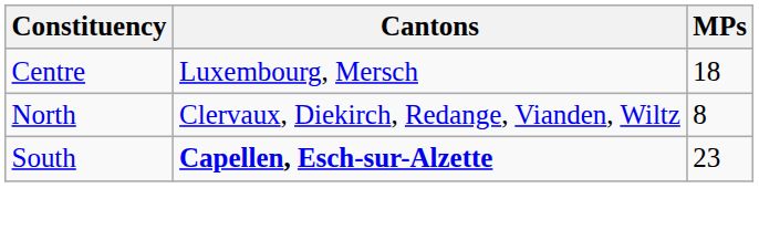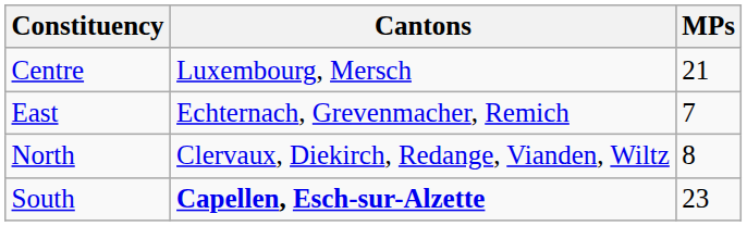Centre | MPs: 18 -> 21
+ row: East | Echternach, Grevenmacher, Remich | 7
